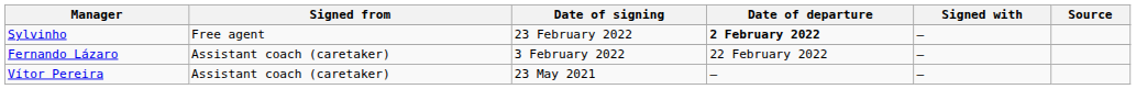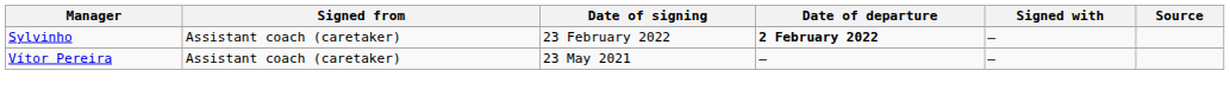Sylvinho | Signed from: Free agent -> Assistant coach (caretaker)
- row: Fernando Lázaro | Assistant coach (caretaker) | 3 February 2022 | 22 February 2022 | —
